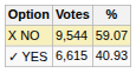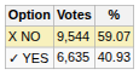✓ YES | Votes: 6,615 -> 6,635
